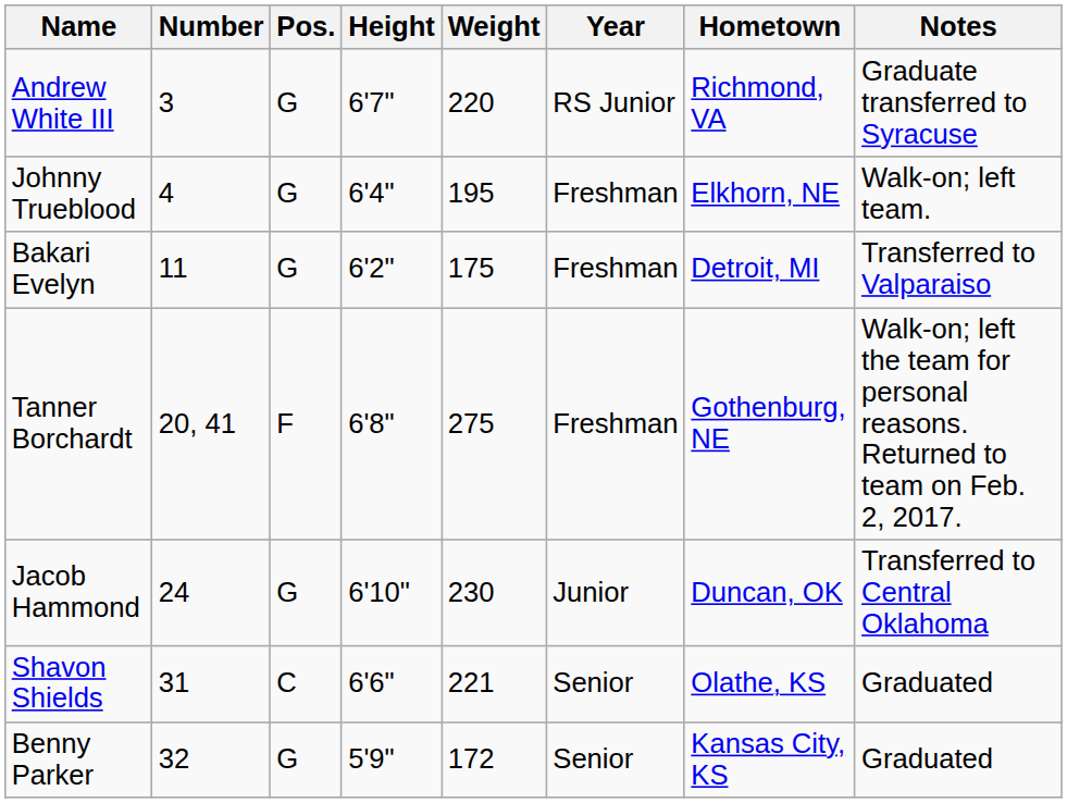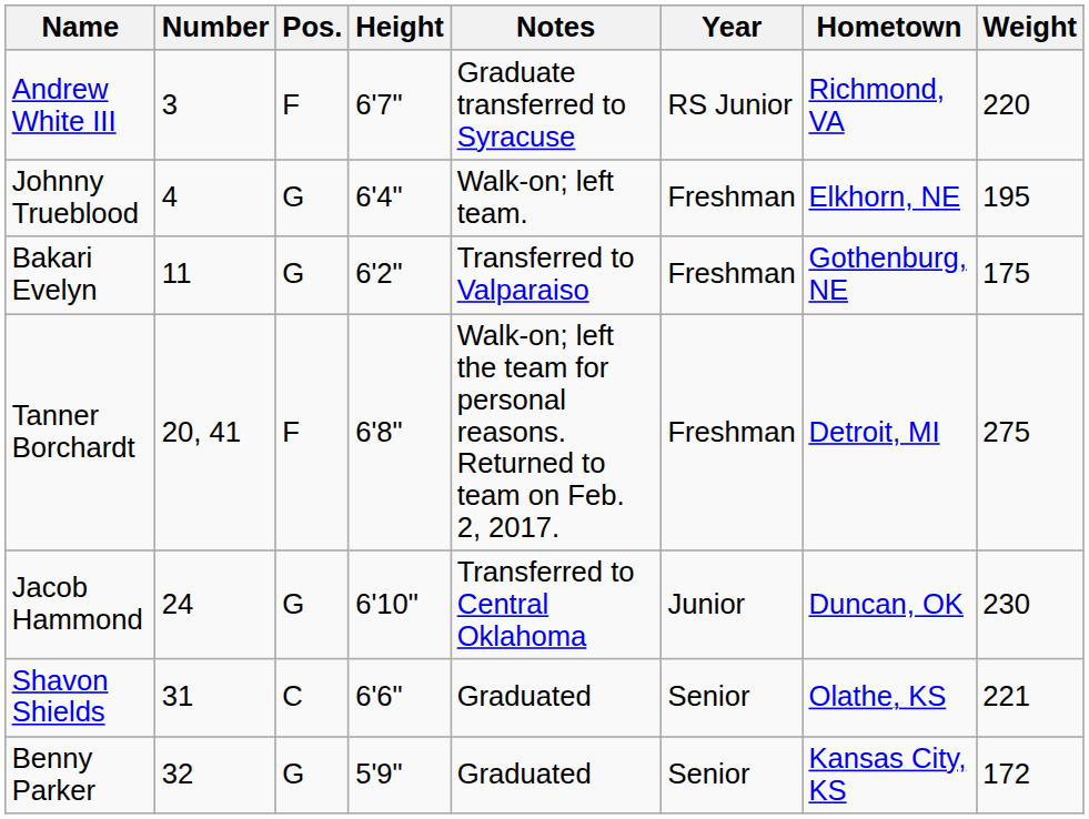columns swapped: Weight <-> Notes
Andrew White III | Pos.: G -> F
Bakari Evelyn | Hometown: Detroit, MI -> Gothenburg, NE
Tanner Borchardt | Hometown: Gothenburg, NE -> Detroit, MI
